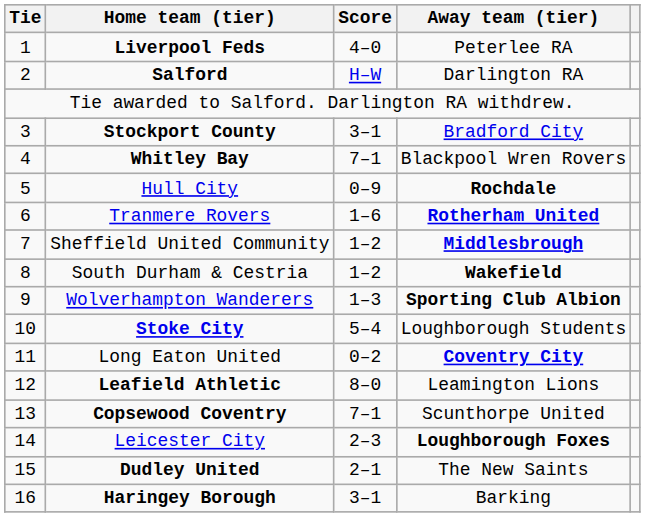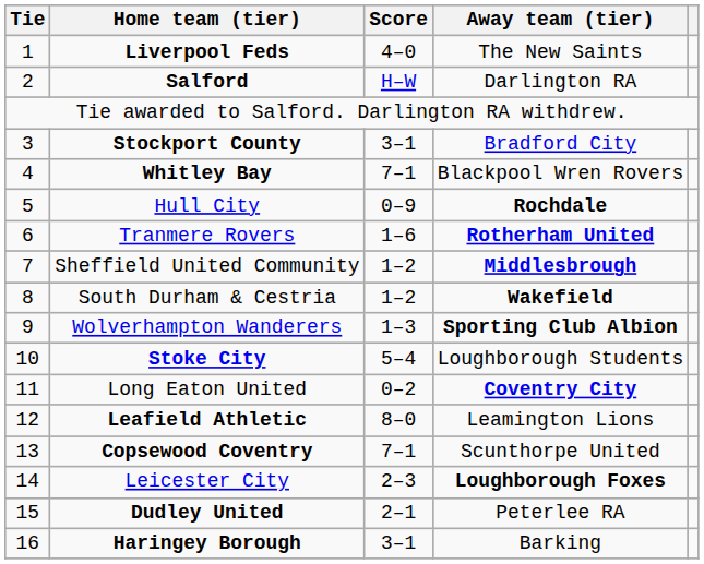Liverpool Feds | Away team (tier): Peterlee RA -> The New Saints
Dudley United | Away team (tier): The New Saints -> Peterlee RA
